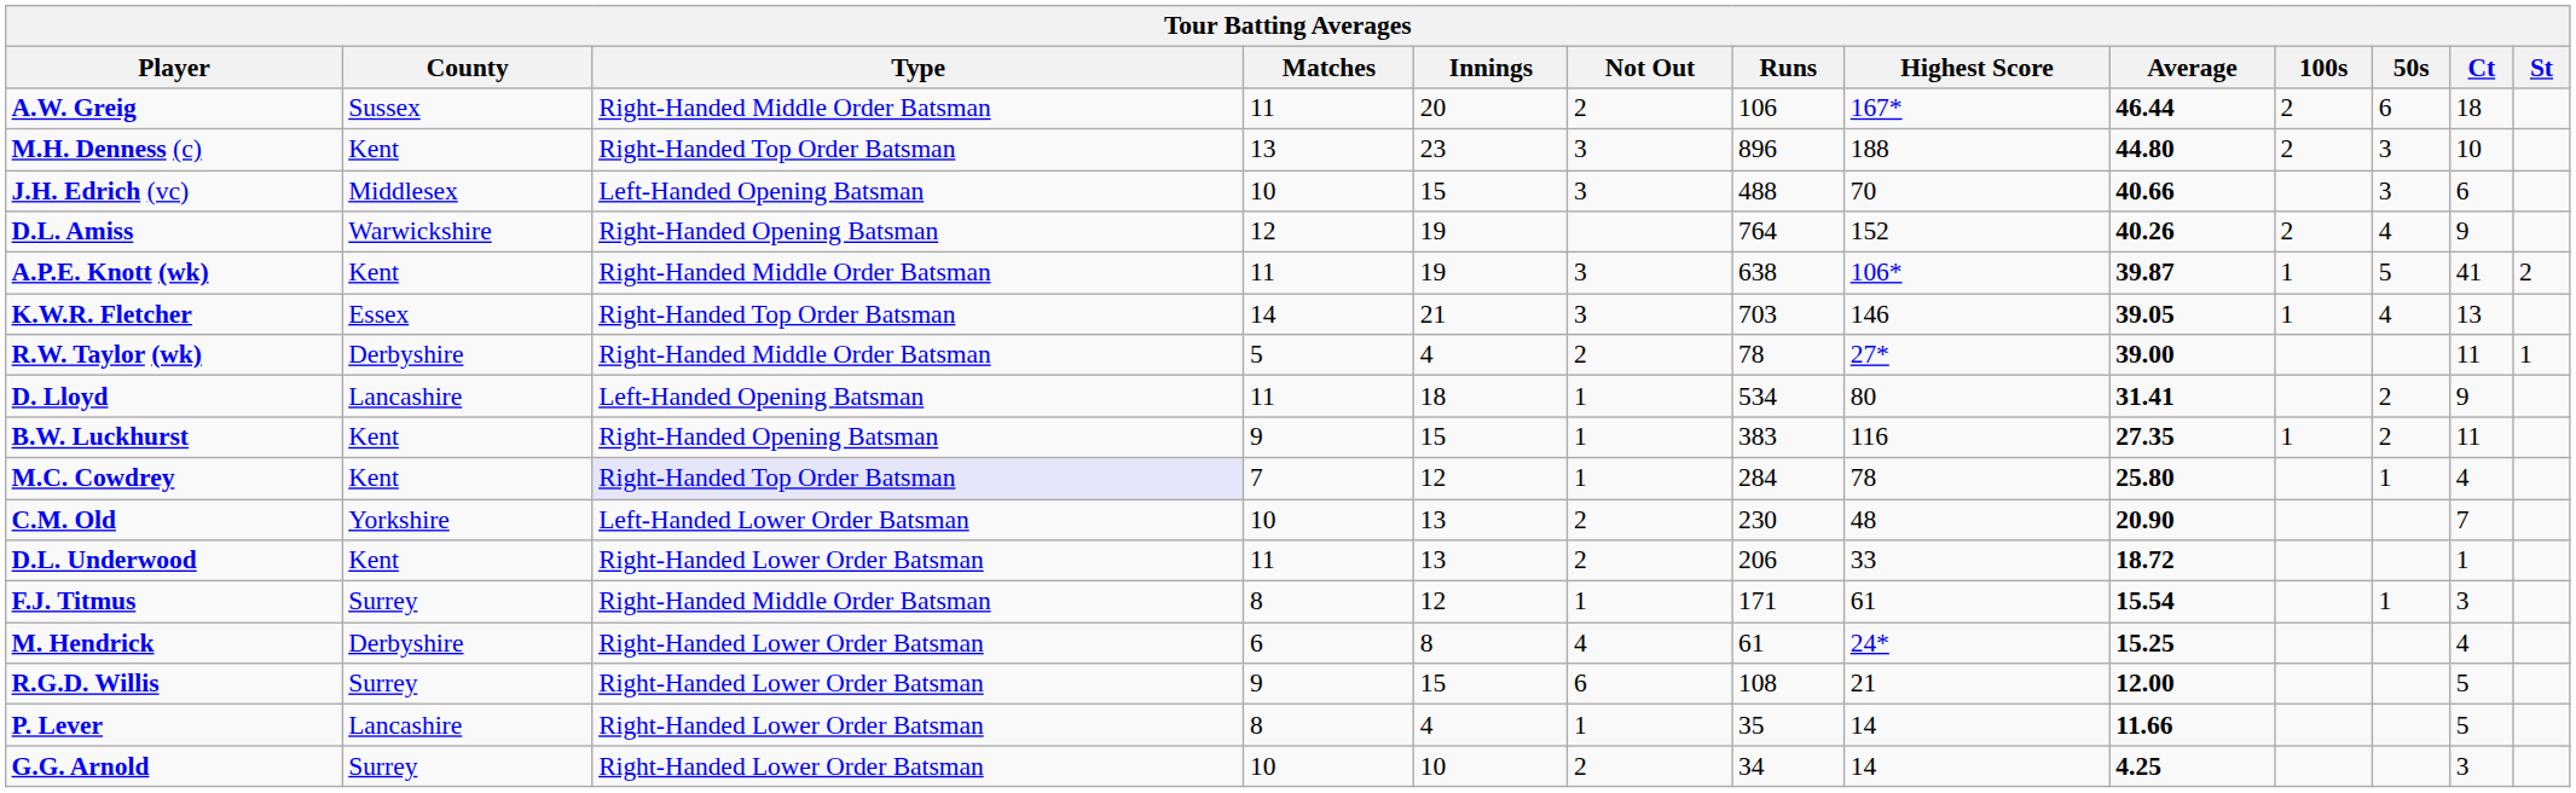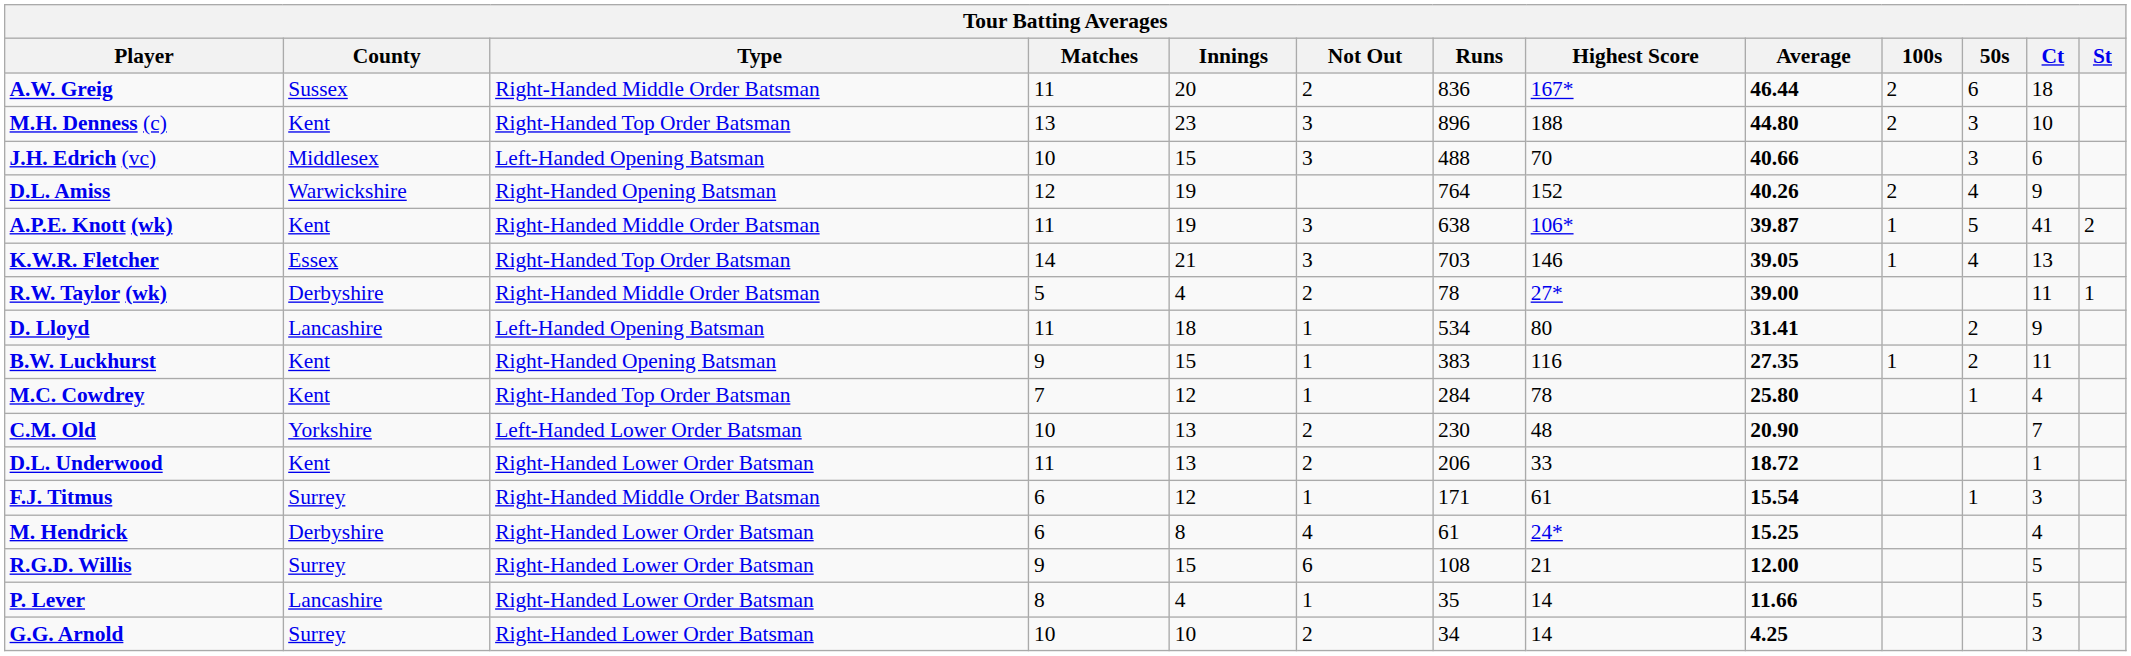A.W. Greig | Runs: 106 -> 836
M.C. Cowdrey | Type: lavender background -> no background
F.J. Titmus | Matches: 8 -> 6
